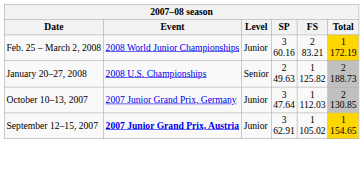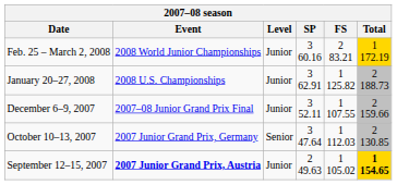January 20–27, 2008 | Level: Senior -> Junior
January 20–27, 2008 | SP: 2 49.63 -> 3 62.91
+ row: December 6–9, 2007 | 2007–08 Junior Grand Prix Final | Junior | 3 52.11 | 1 107.55 | 2 159.66
October 10–13, 2007 | Level: Junior -> Senior
September 12–15, 2007 | SP: 3 62.91 -> 2 49.63
September 12–15, 2007 | Total: normal -> bold
